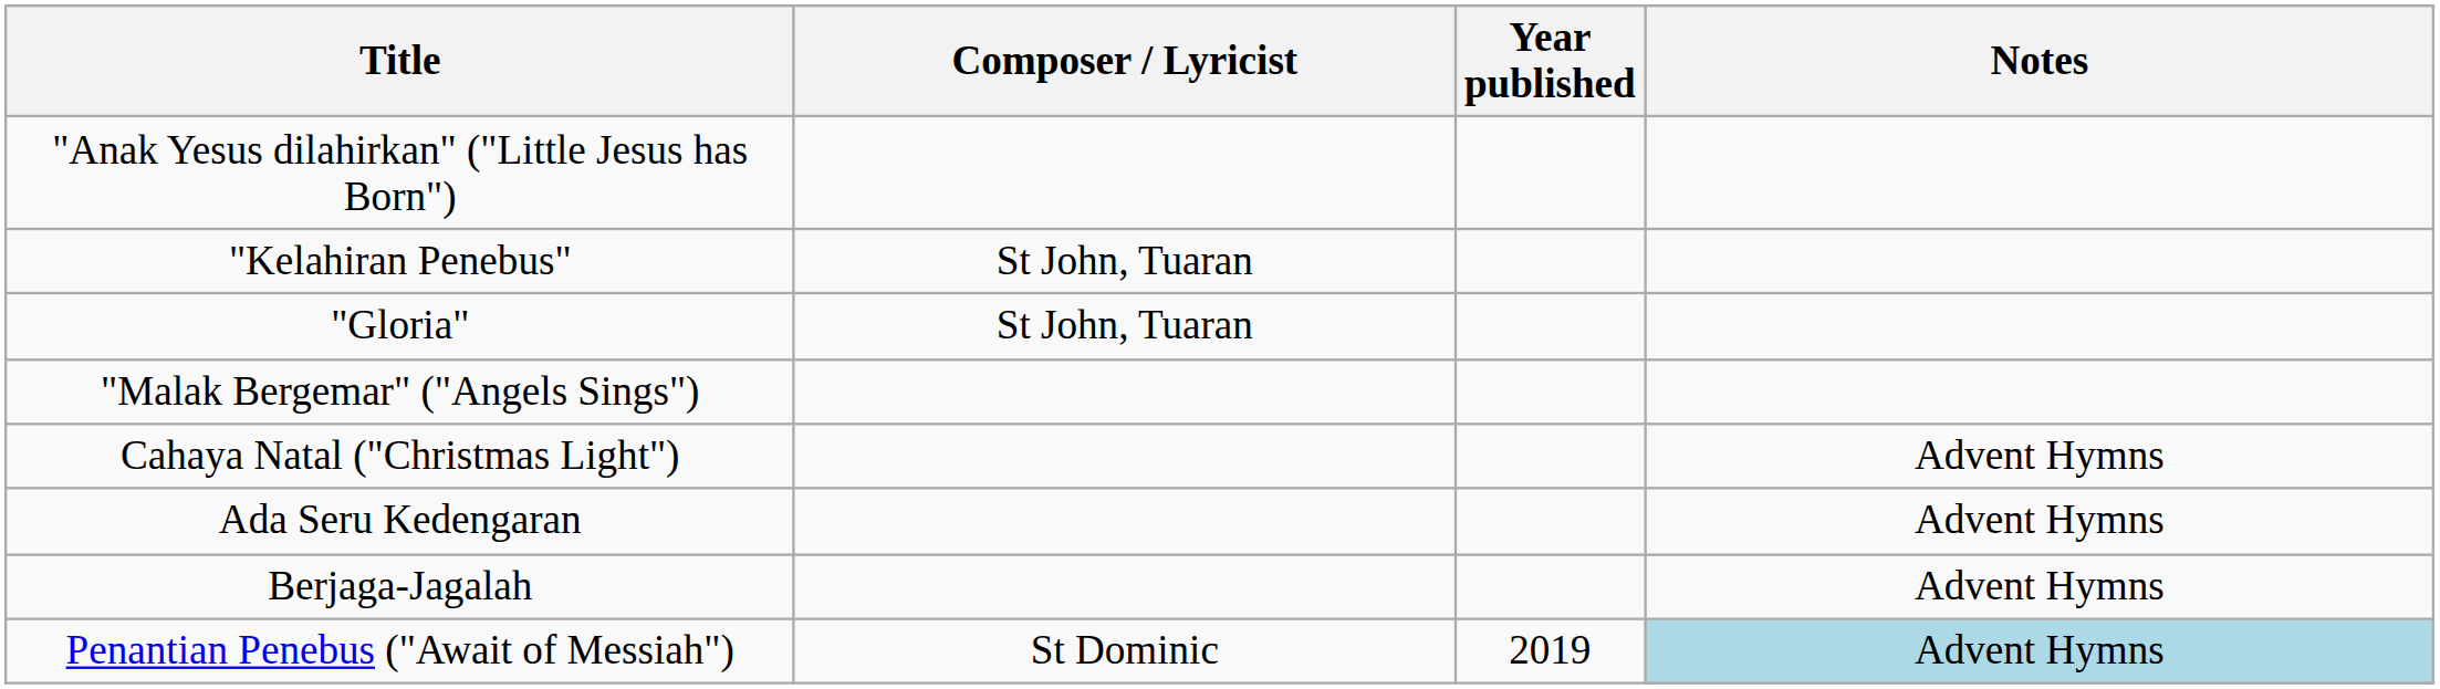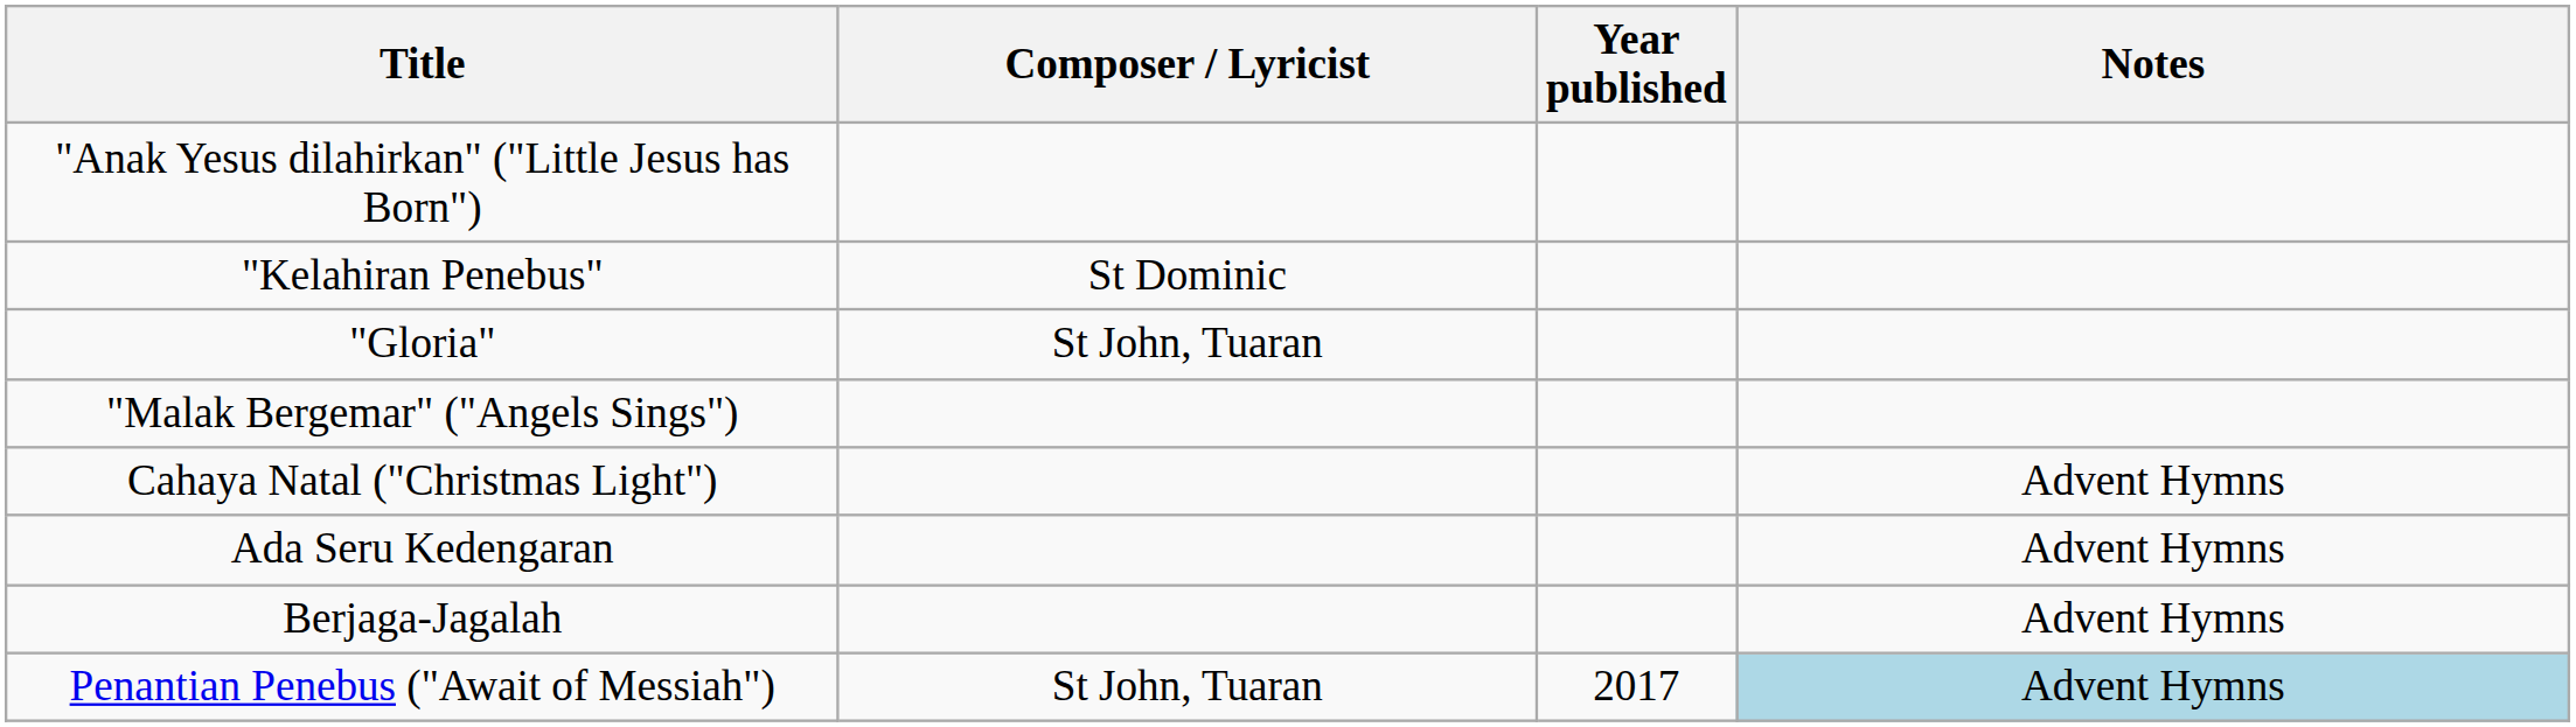"Kelahiran Penebus" | Composer / Lyricist: St John, Tuaran -> St Dominic
Penantian Penebus ("Await of Messiah") | Composer / Lyricist: St Dominic -> St John, Tuaran
Penantian Penebus ("Await of Messiah") | Year published: 2019 -> 2017
